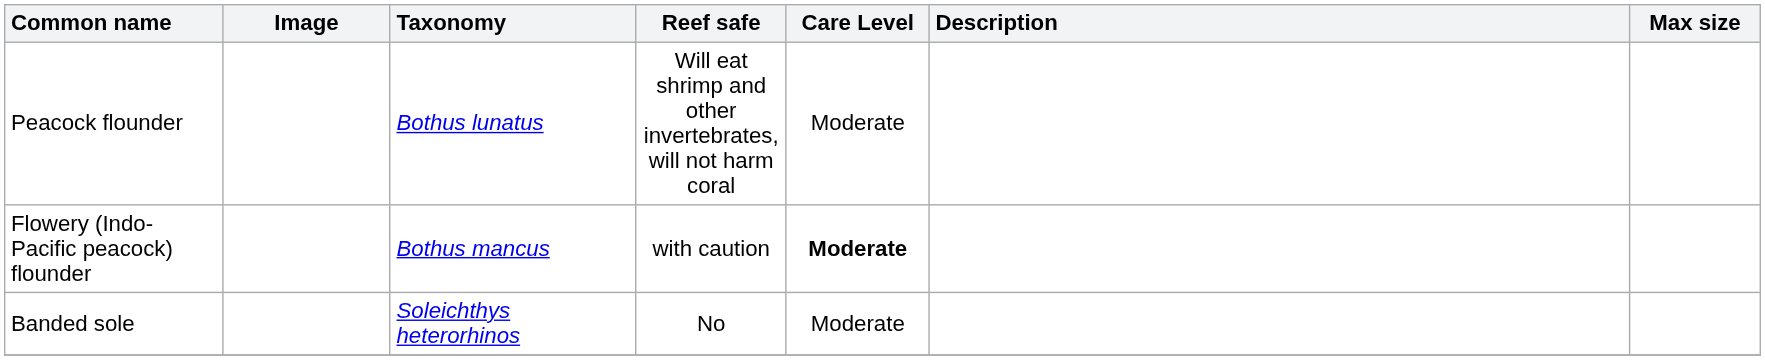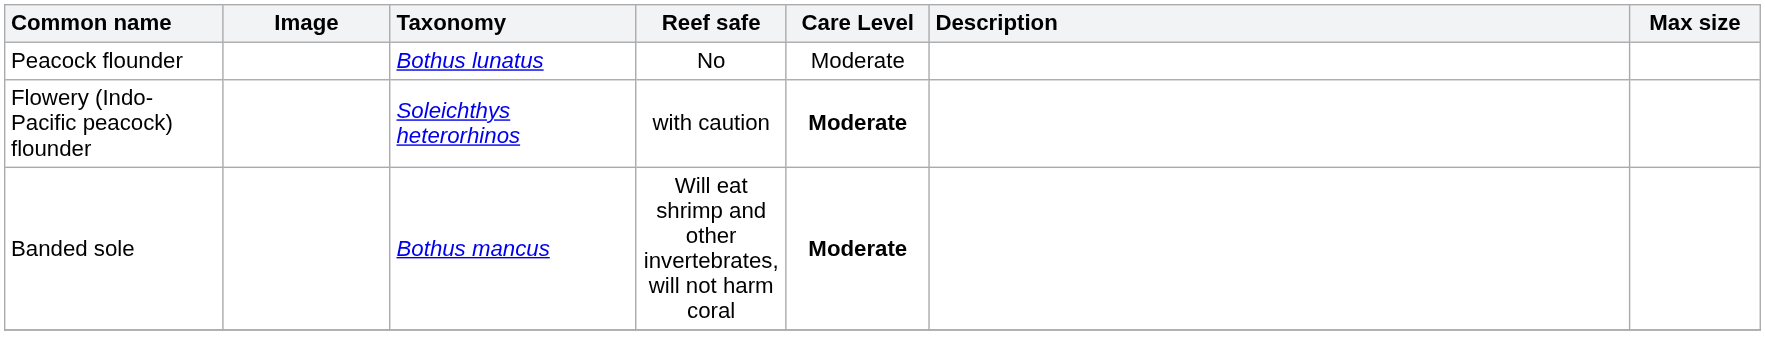Peacock flounder | Reef safe: Will eat shrimp and other invertebrates, will not harm coral -> No
Flowery (Indo-Pacific peacock) flounder | Taxonomy: Bothus mancus -> Soleichthys heterorhinos
Banded sole | Taxonomy: Soleichthys heterorhinos -> Bothus mancus
Banded sole | Reef safe: No -> Will eat shrimp and other invertebrates, will not harm coral
Banded sole | Care Level: normal -> bold
